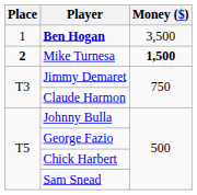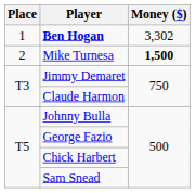Ben Hogan | Money ($): 3,500 -> 3,302
Mike Turnesa | Place: bold -> normal
